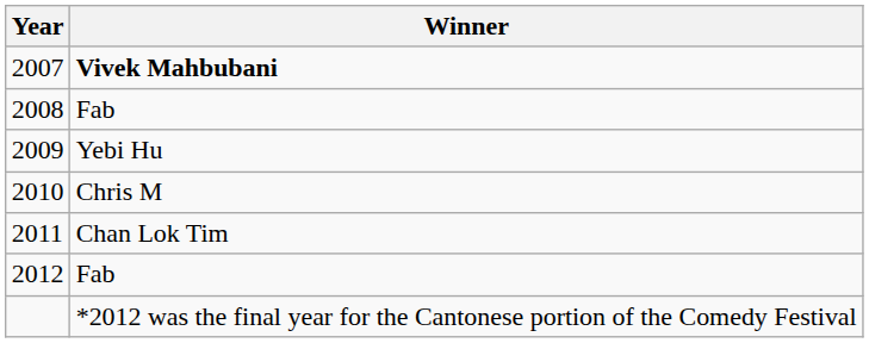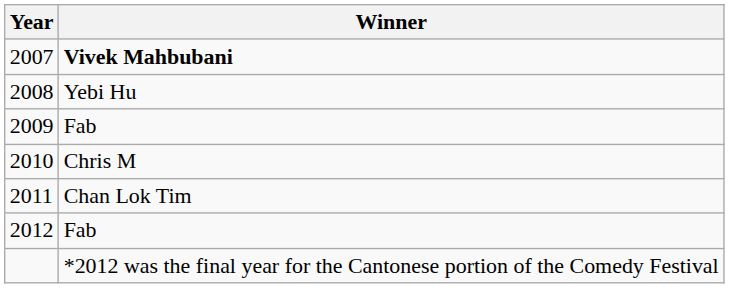2008 | Winner: Fab -> Yebi Hu
2009 | Winner: Yebi Hu -> Fab
